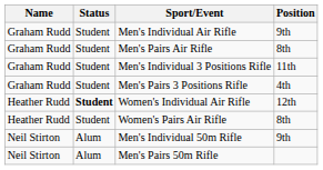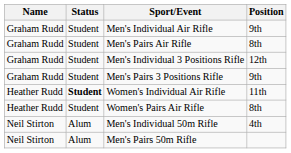Men's Individual 3 Positions Rifle | Position: 11th -> 12th
Men's Pairs 3 Positions Rifle | Position: 4th -> 9th
Women's Individual Air Rifle | Position: 12th -> 11th
Men's Individual 50m Rifle | Position: 9th -> 4th
